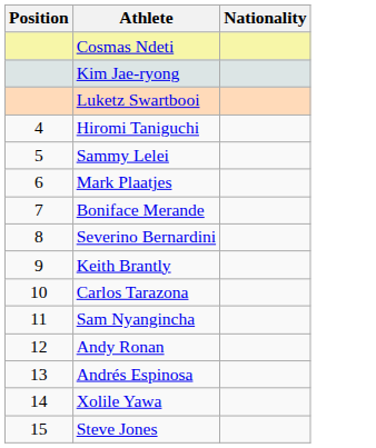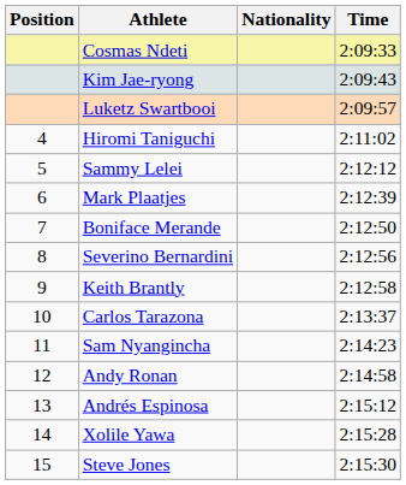+ column: Time | 2:09:33 | 2:09:43 | 2:09:57 | 2:11:02 | 2:12:12 | 2:12:39 | 2:12:50 | 2:12:56 | 2:12:58 | 2:13:37 | 2:14:23 | 2:14:58 | 2:15:12 | 2:15:28 | 2:15:30
